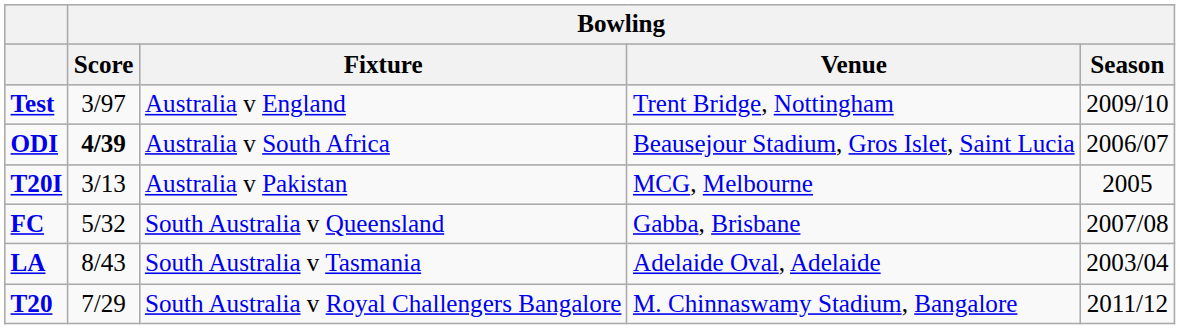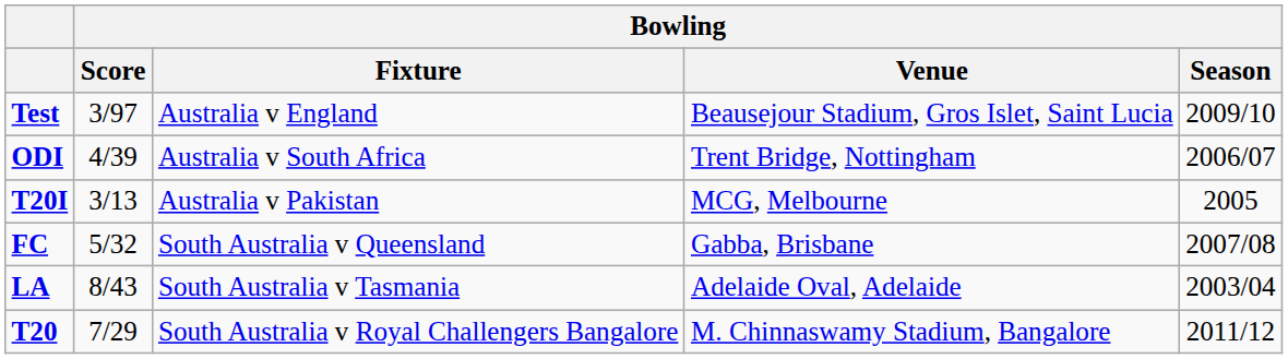Test | Bowling / Venue: Trent Bridge, Nottingham -> Beausejour Stadium, Gros Islet, Saint Lucia
ODI | Bowling / Score: bold -> normal
ODI | Bowling / Venue: Beausejour Stadium, Gros Islet, Saint Lucia -> Trent Bridge, Nottingham
